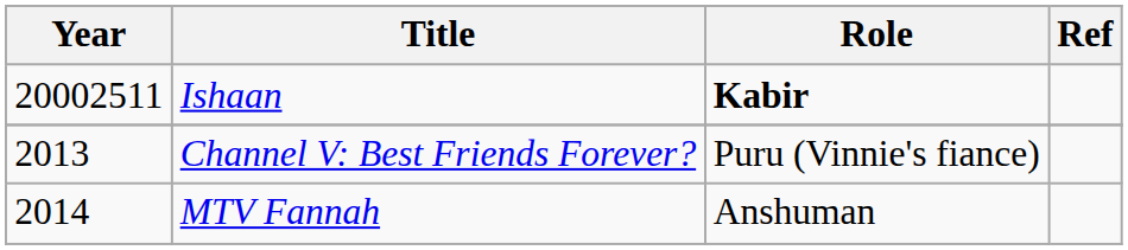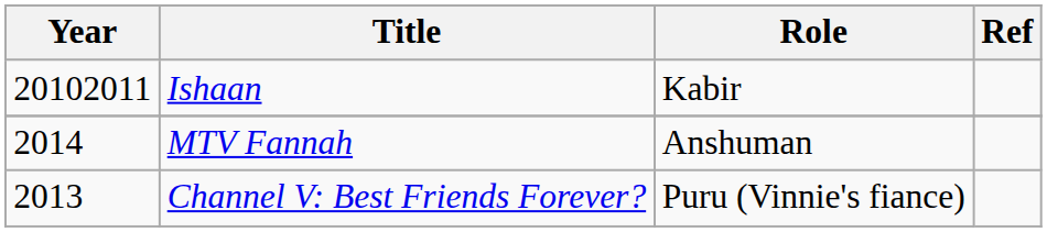Ishaan | Year: 20002511 -> 20102011
Ishaan | Role: bold -> normal
rows swapped: Channel V: Best Friends Forever? <-> MTV Fannah
